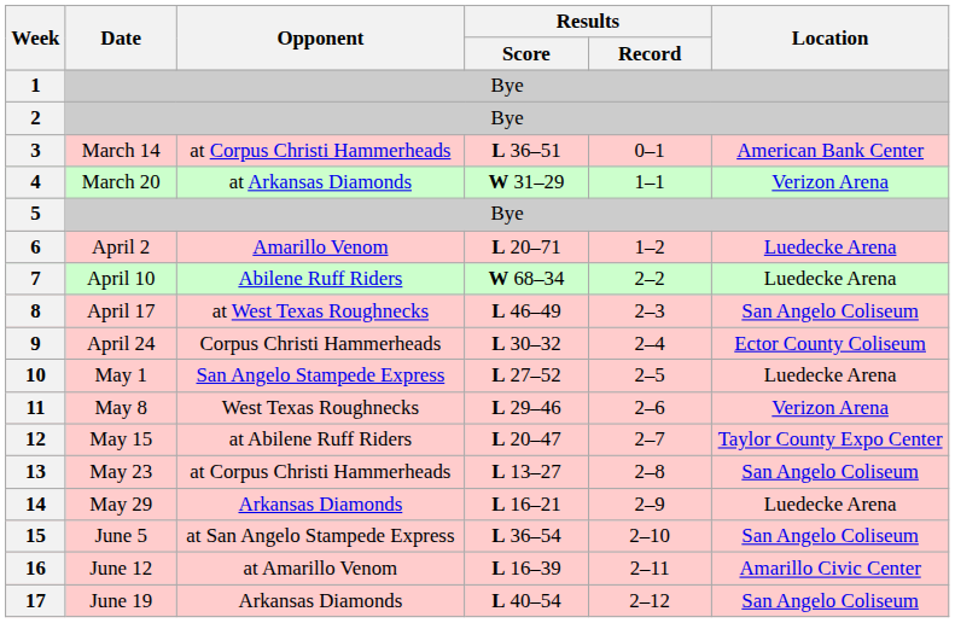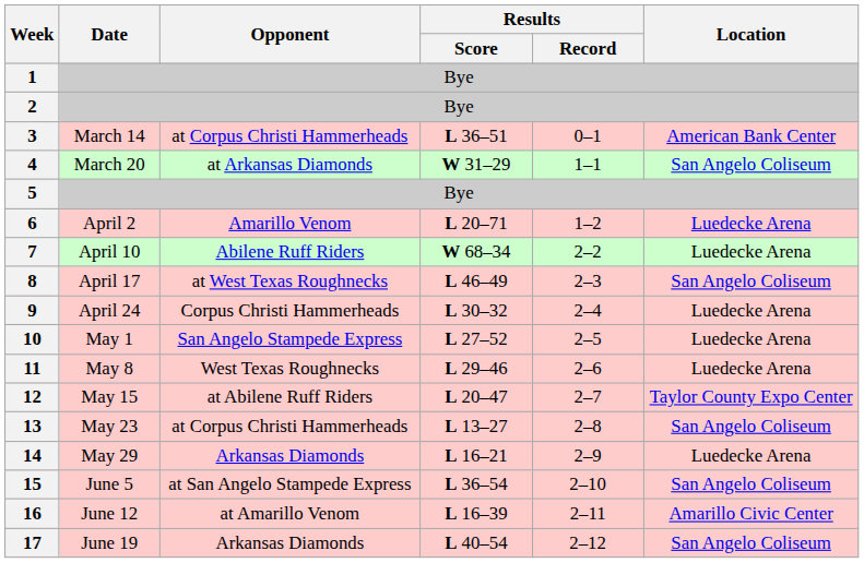4 | Location: Verizon Arena -> San Angelo Coliseum
9 | Location: Ector County Coliseum -> Luedecke Arena
11 | Location: Verizon Arena -> Luedecke Arena
